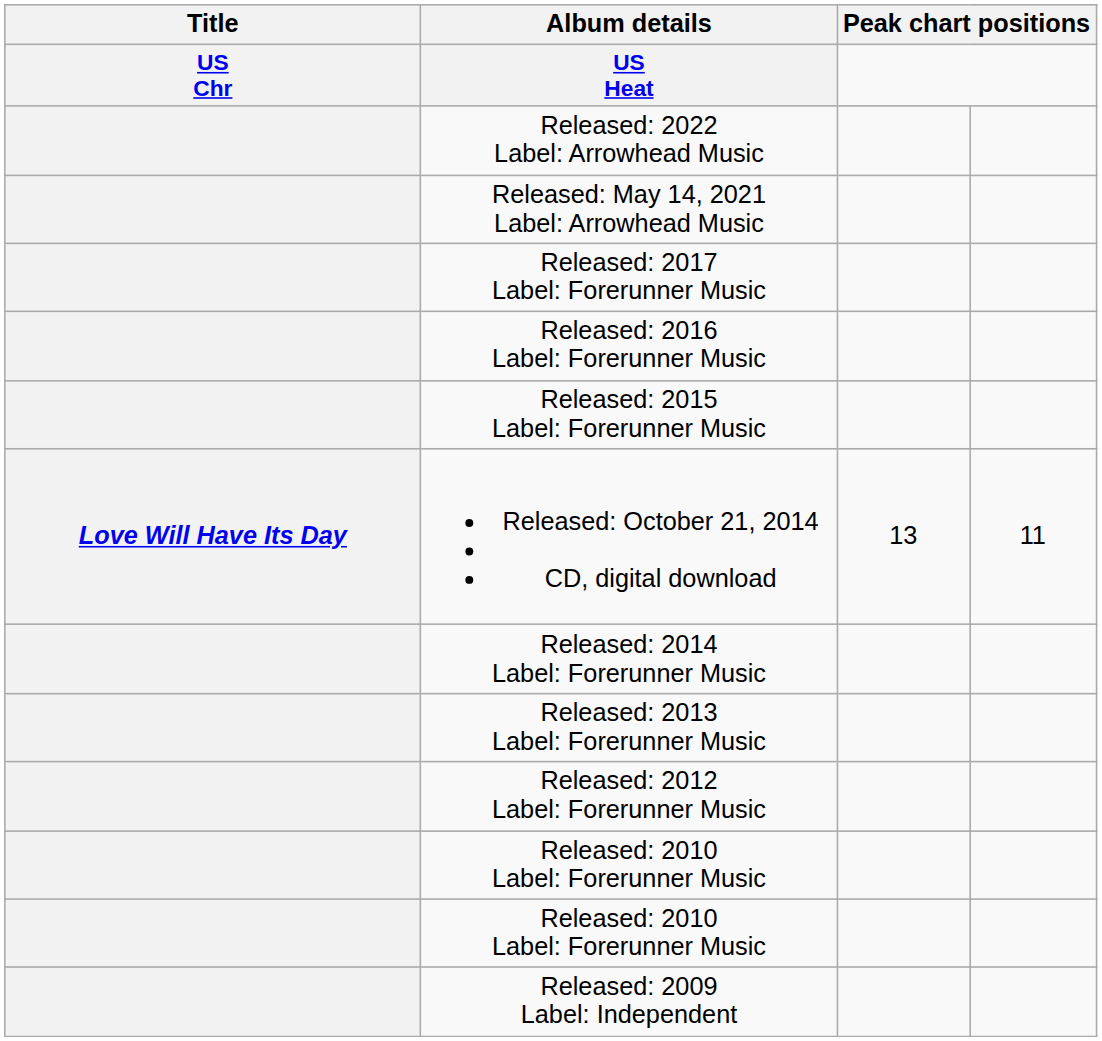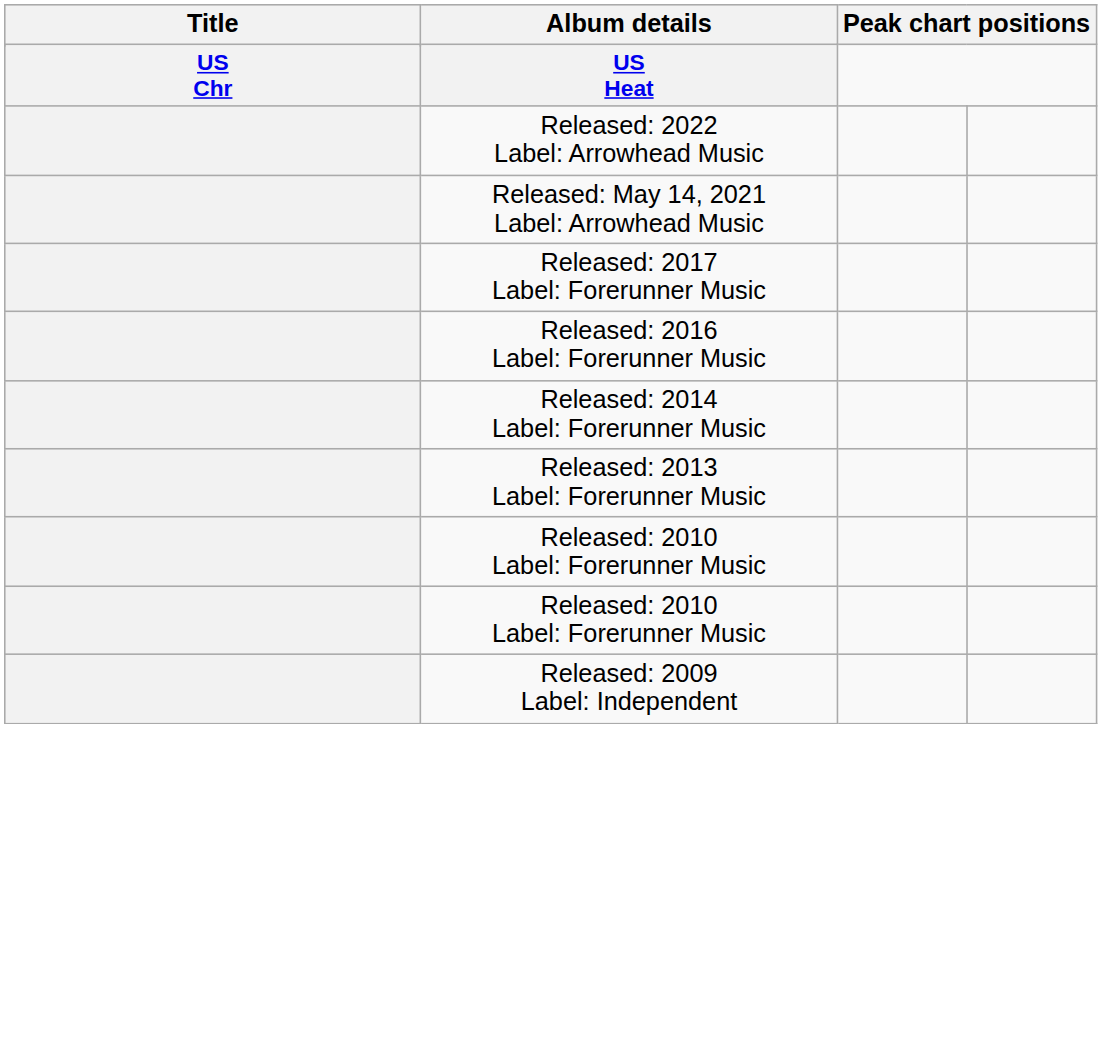- row: Released: 2015 Label: Forerunner Music
- row: Love Will Have Its Day | Released: October 21, 2014 CD, digital download | 13 | 11
- row: Released: 2012 Label: Forerunner Music
